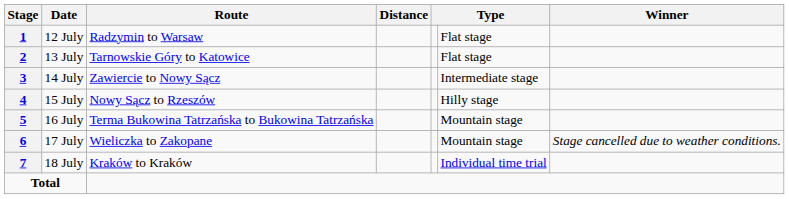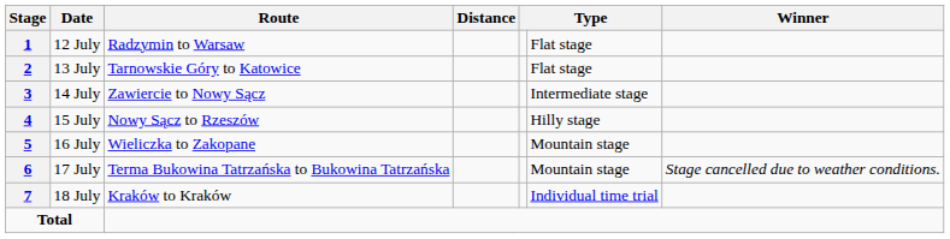16 July | Route: Terma Bukowina Tatrzańska to Bukowina Tatrzańska -> Wieliczka to Zakopane
17 July | Route: Wieliczka to Zakopane -> Terma Bukowina Tatrzańska to Bukowina Tatrzańska
